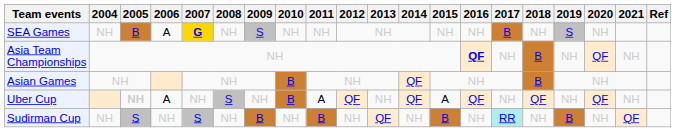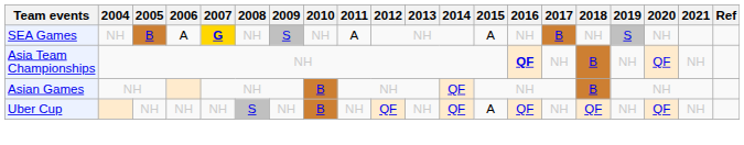SEA Games | 2011: NH -> A
SEA Games | 2015: NH -> A
Uber Cup | 2005: bold -> normal
Uber Cup | 2006: A -> NH
Uber Cup | 2011: A -> NH
- row: Sudirman Cup | NH | S | NH | S | NH | B | NH | B | NH | QF | NH | B | NH | RR | NH | B | NH | QF
